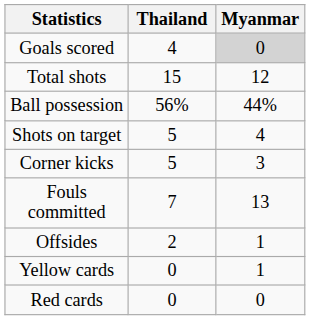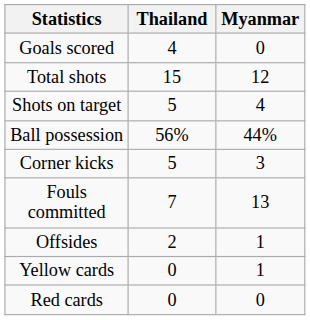Goals scored | Myanmar: lightgrey background -> no background
rows swapped: Shots on target <-> Ball possession
